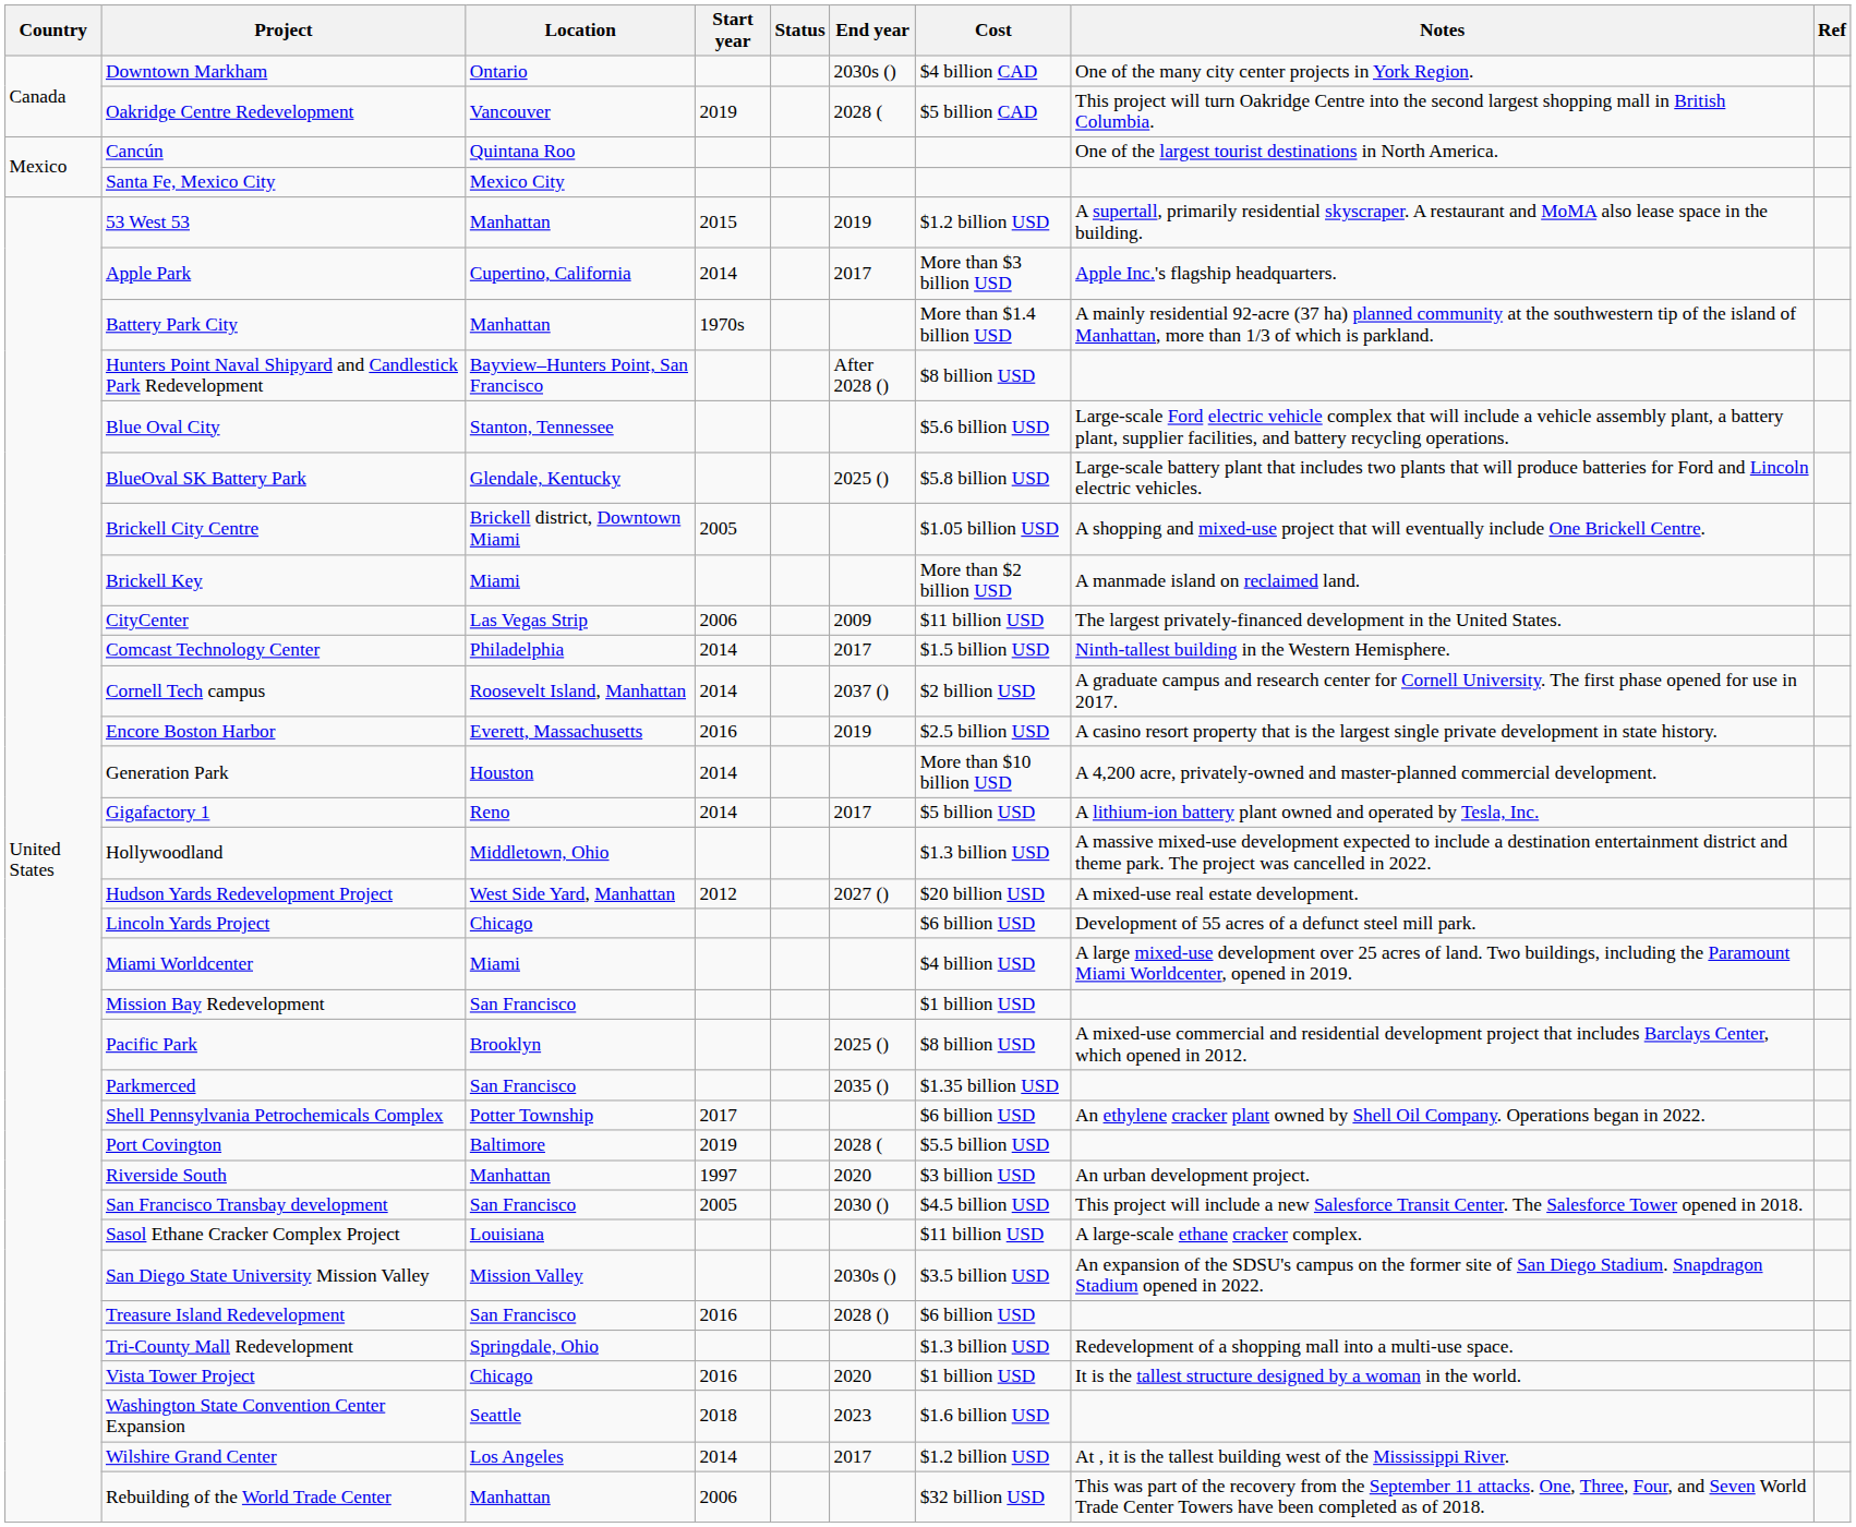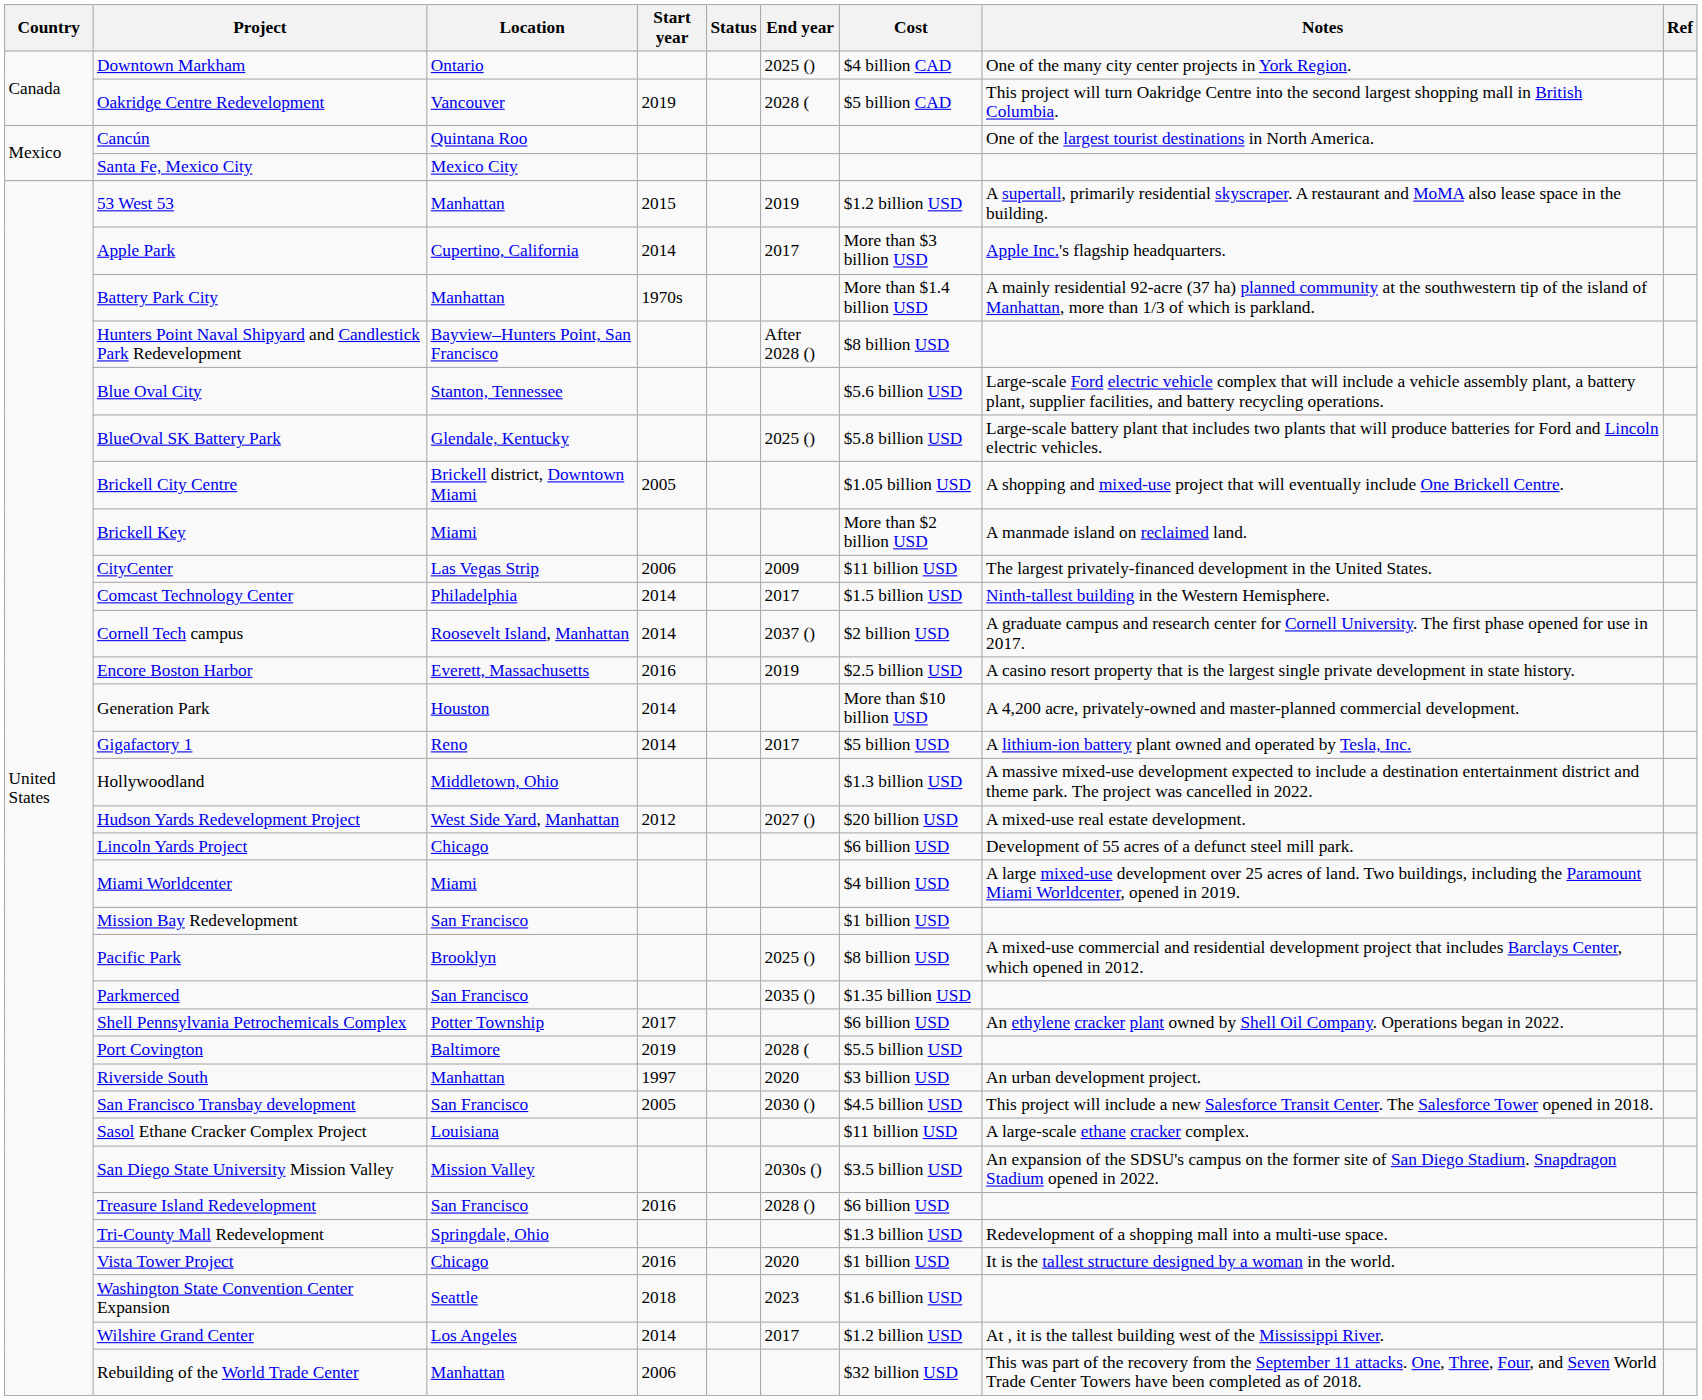Downtown Markham | End year: 2030s () -> 2025 ()
